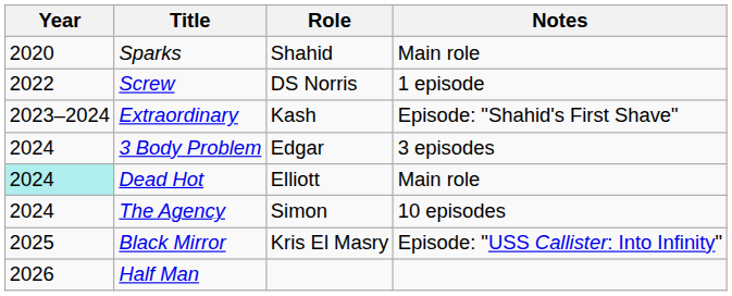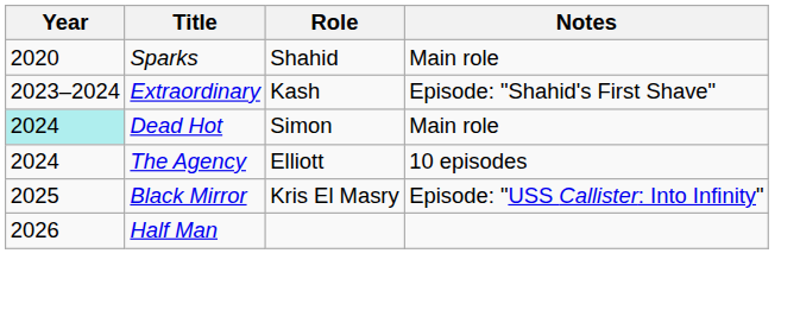- row: 2022 | Screw | DS Norris | 1 episode
- row: 2024 | 3 Body Problem | Edgar | 3 episodes
Dead Hot | Role: Elliott -> Simon
The Agency | Role: Simon -> Elliott
